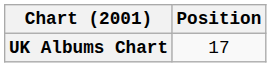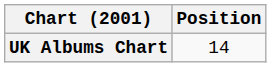UK Albums Chart | Position: 17 -> 14
